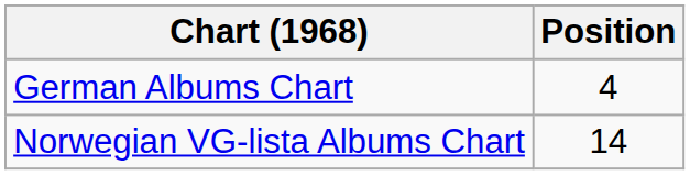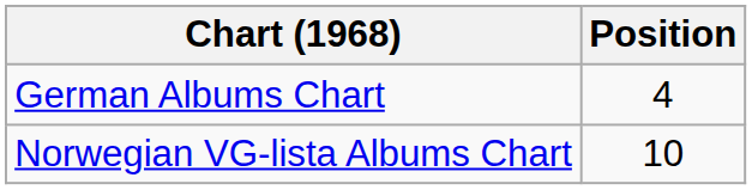Norwegian VG-lista Albums Chart | Position: 14 -> 10
